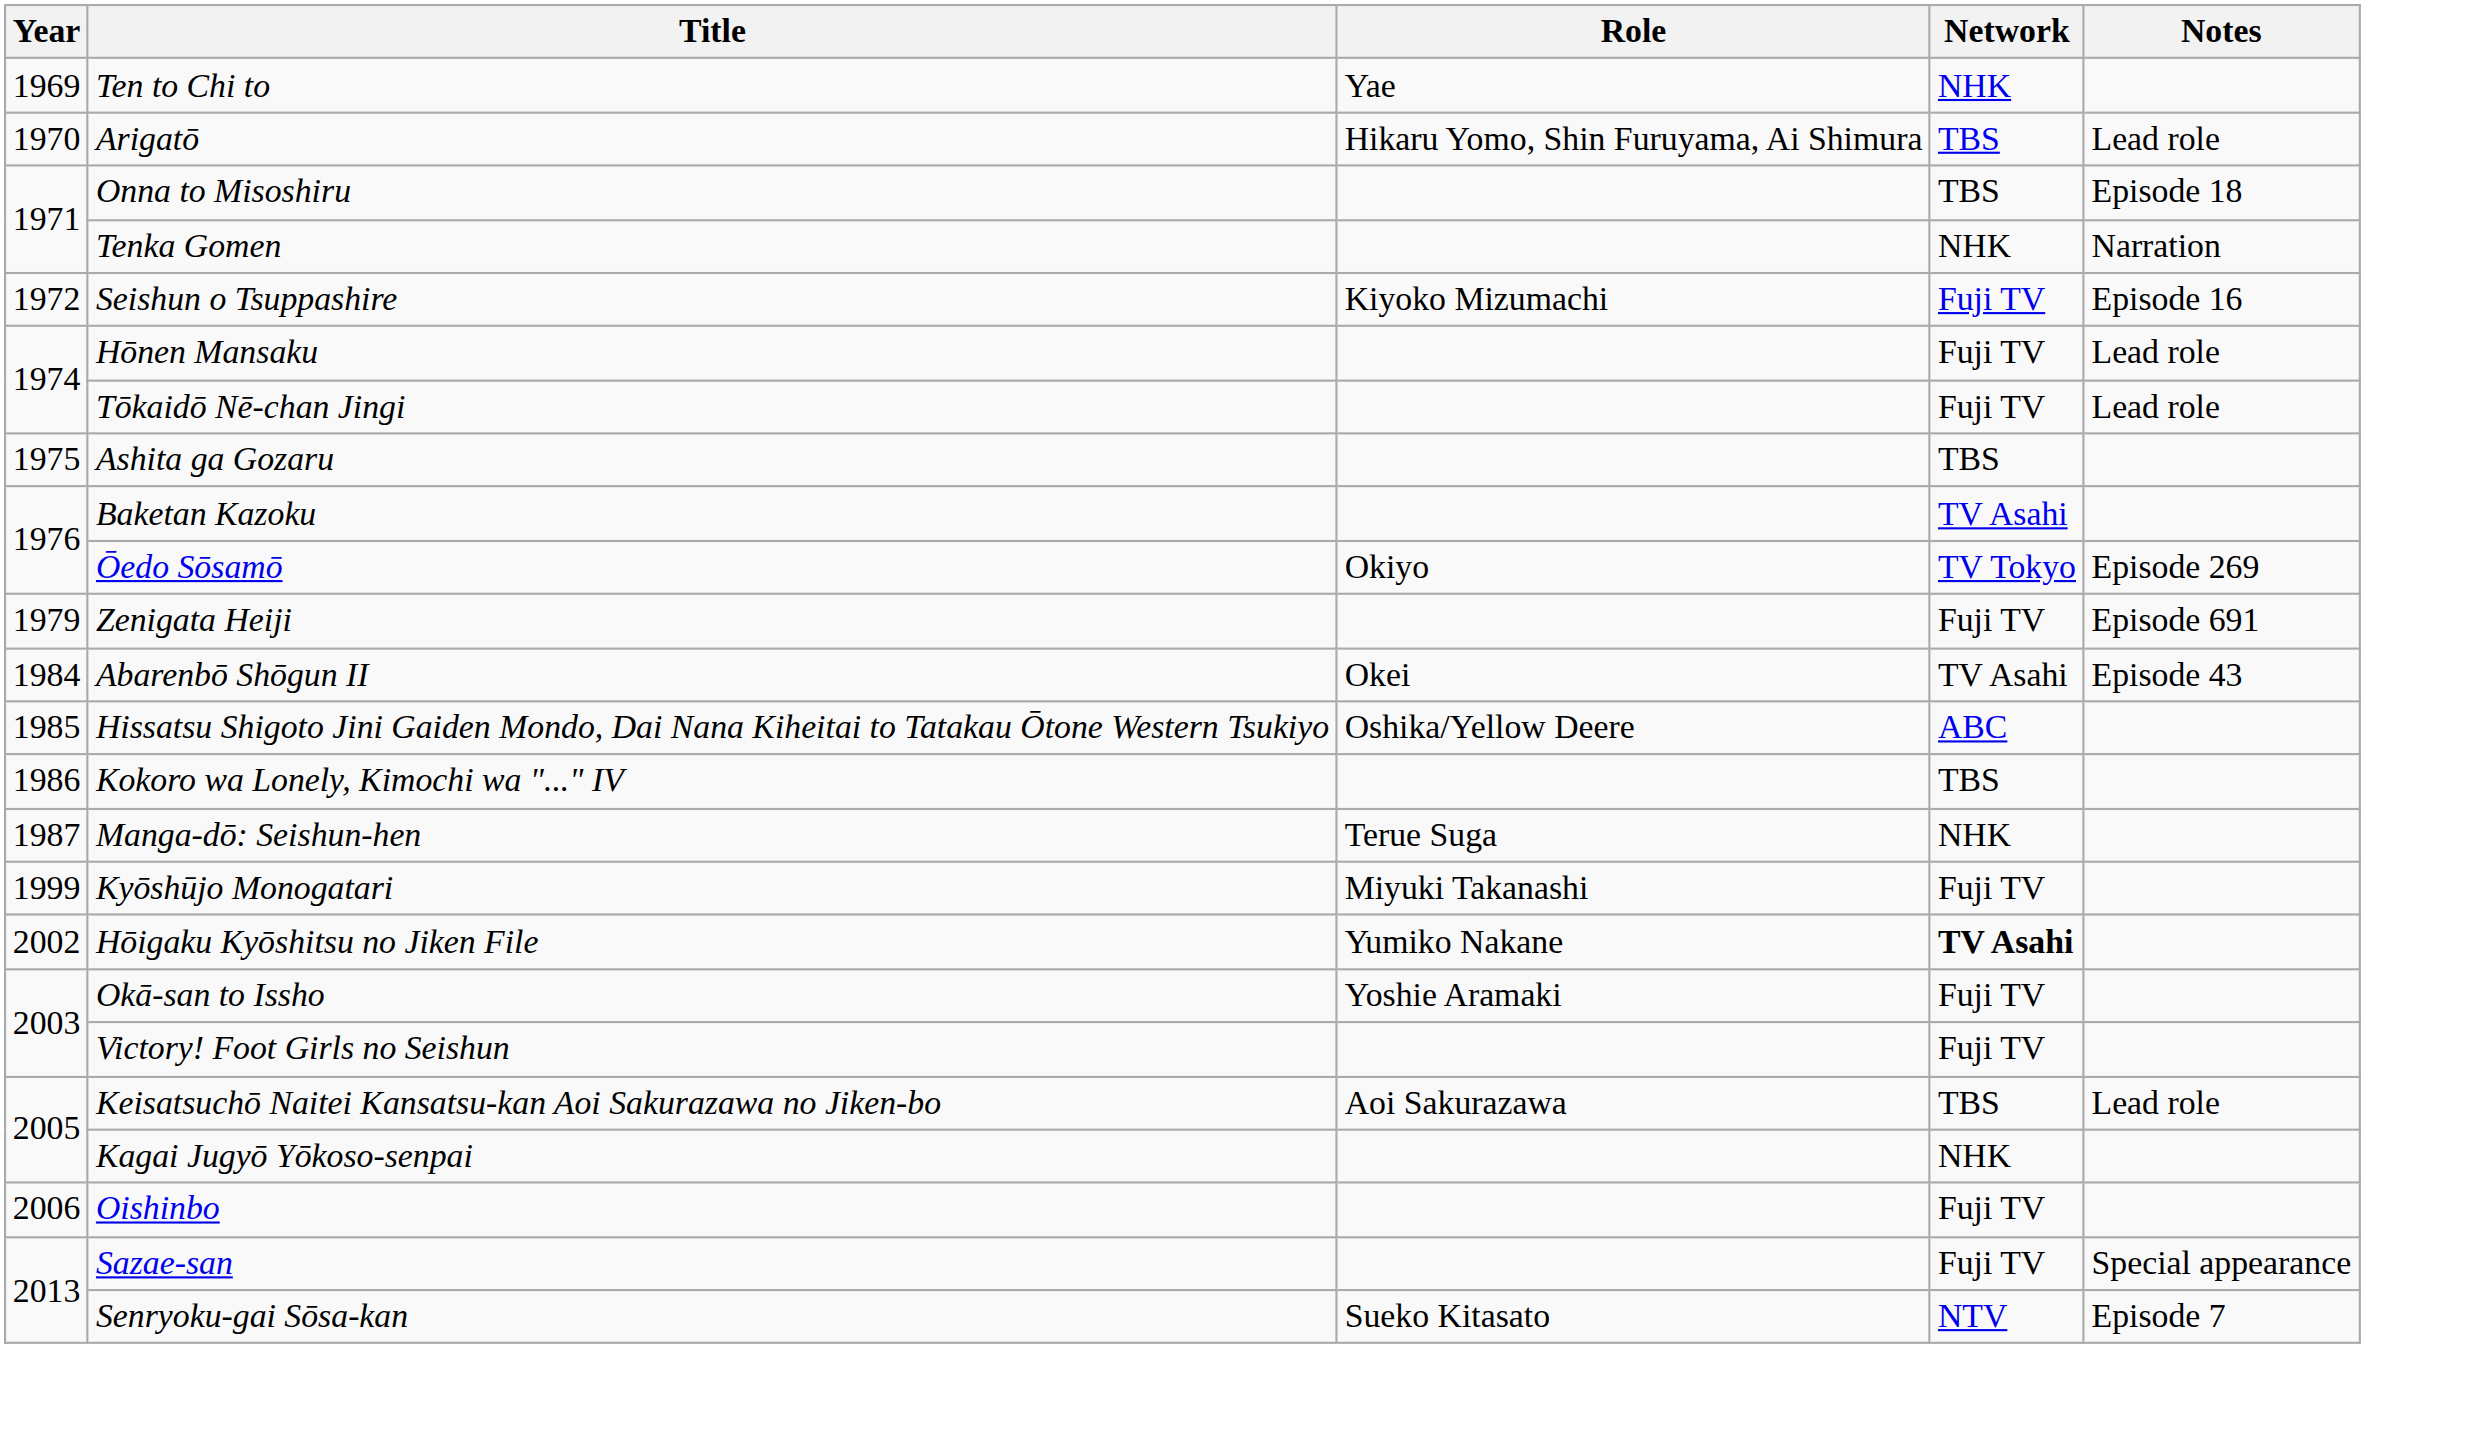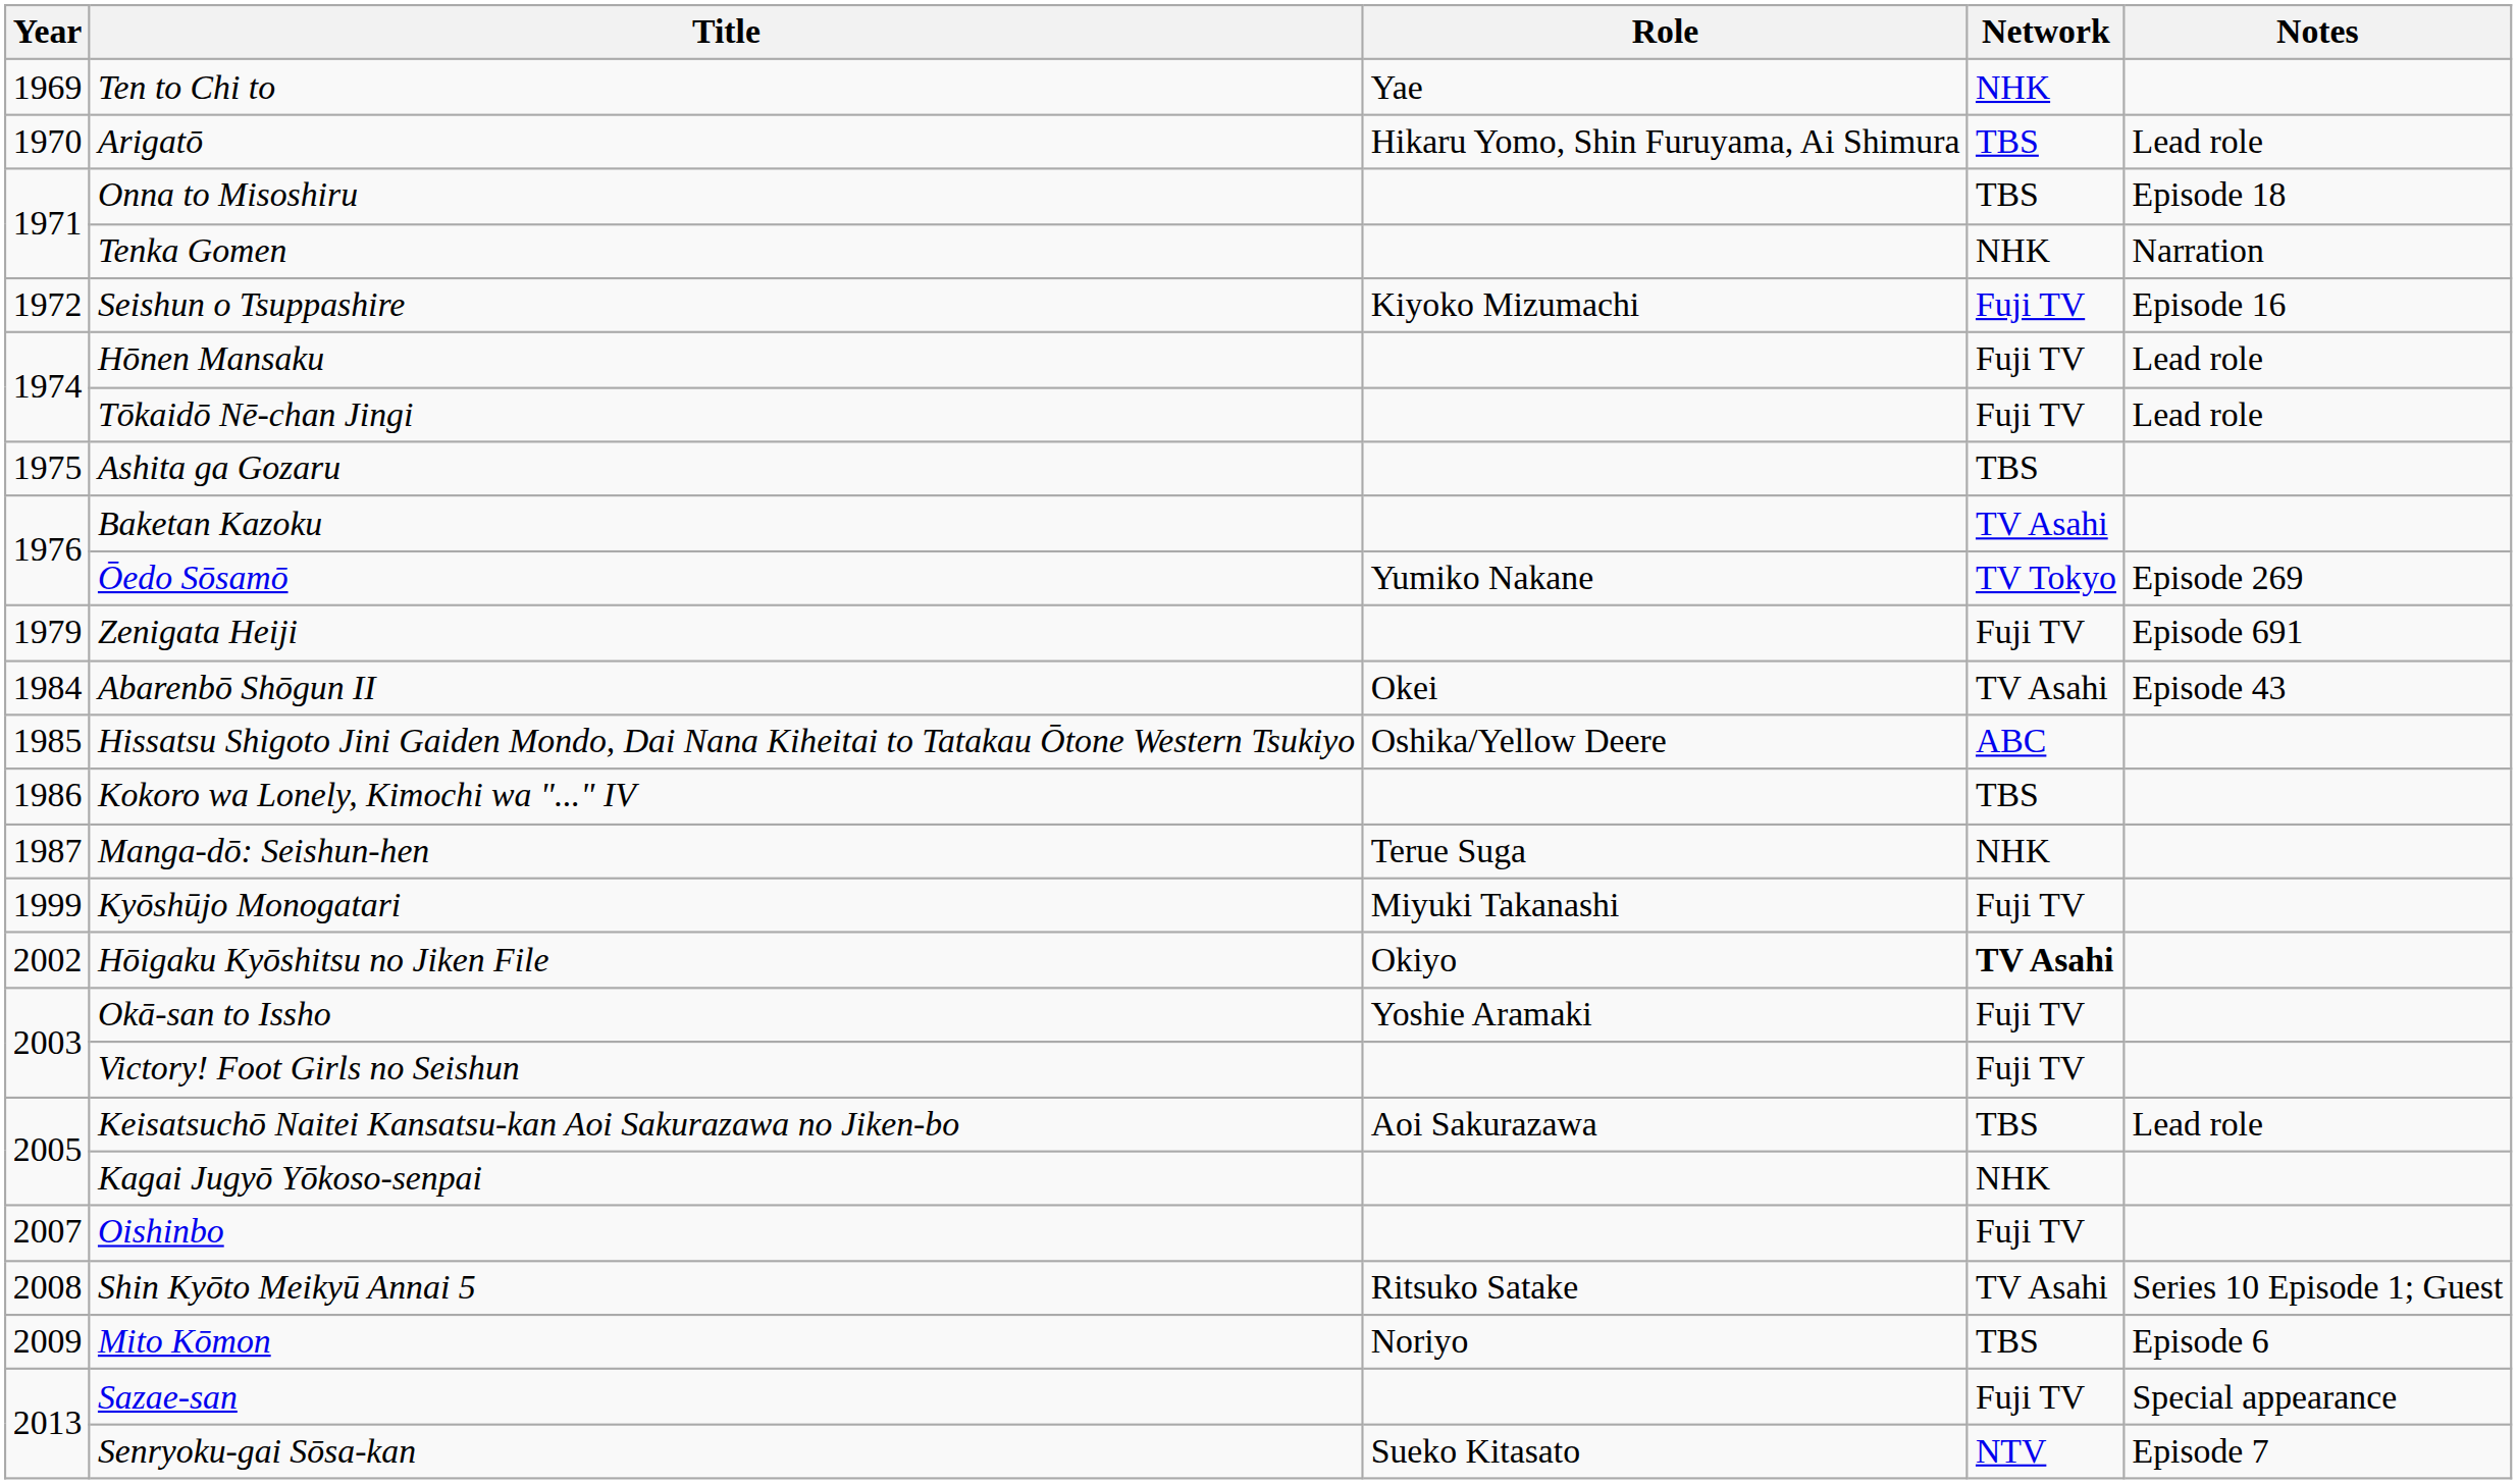Ōedo Sōsamō | Role: Okiyo -> Yumiko Nakane
Hōigaku Kyōshitsu no Jiken File | Role: Yumiko Nakane -> Okiyo
Oishinbo | Year: 2006 -> 2007
+ row: 2008 | Shin Kyōto Meikyū Annai 5 | Ritsuko Satake | TV Asahi | Series 10 Episode 1; Guest
+ row: 2009 | Mito Kōmon | Noriyo | TBS | Episode 6
